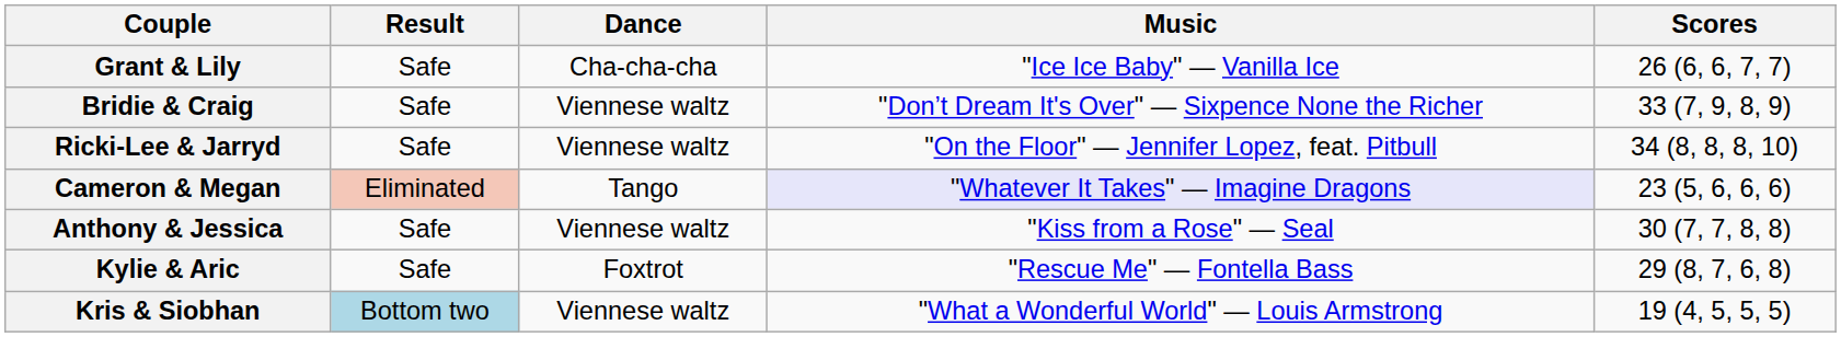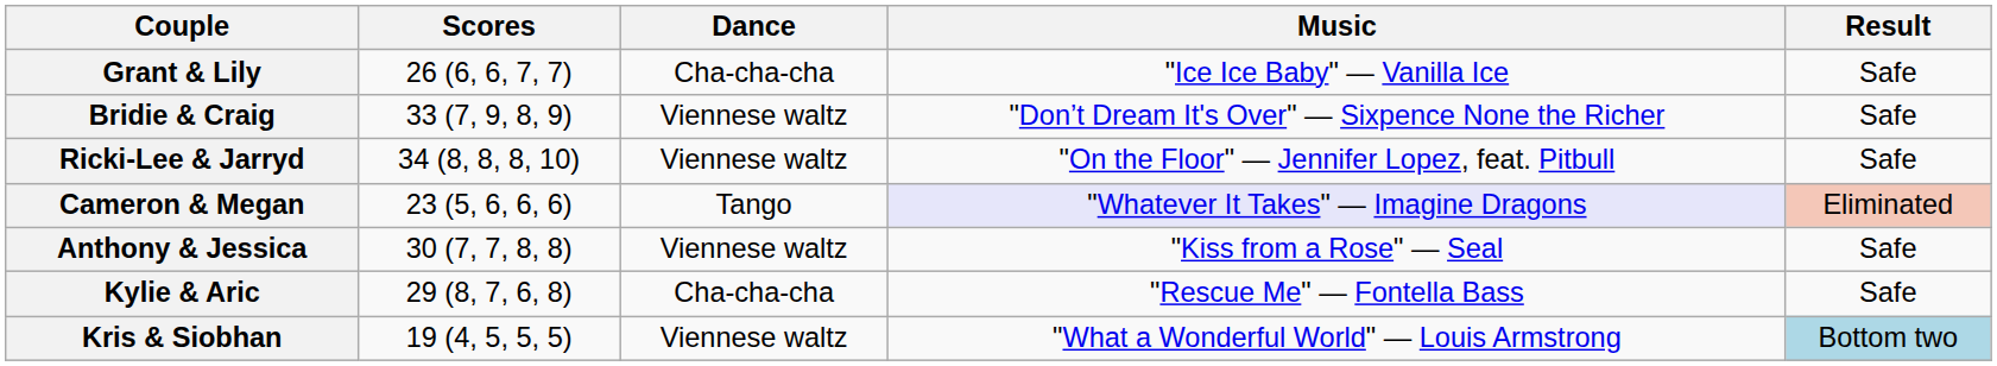columns swapped: Scores <-> Result
Kylie & Aric | Dance: Foxtrot -> Cha-cha-cha
